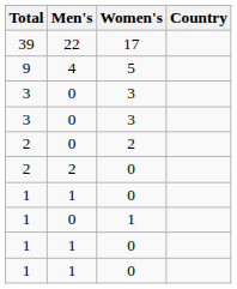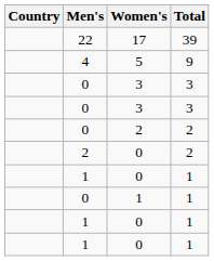columns swapped: Country <-> Total
